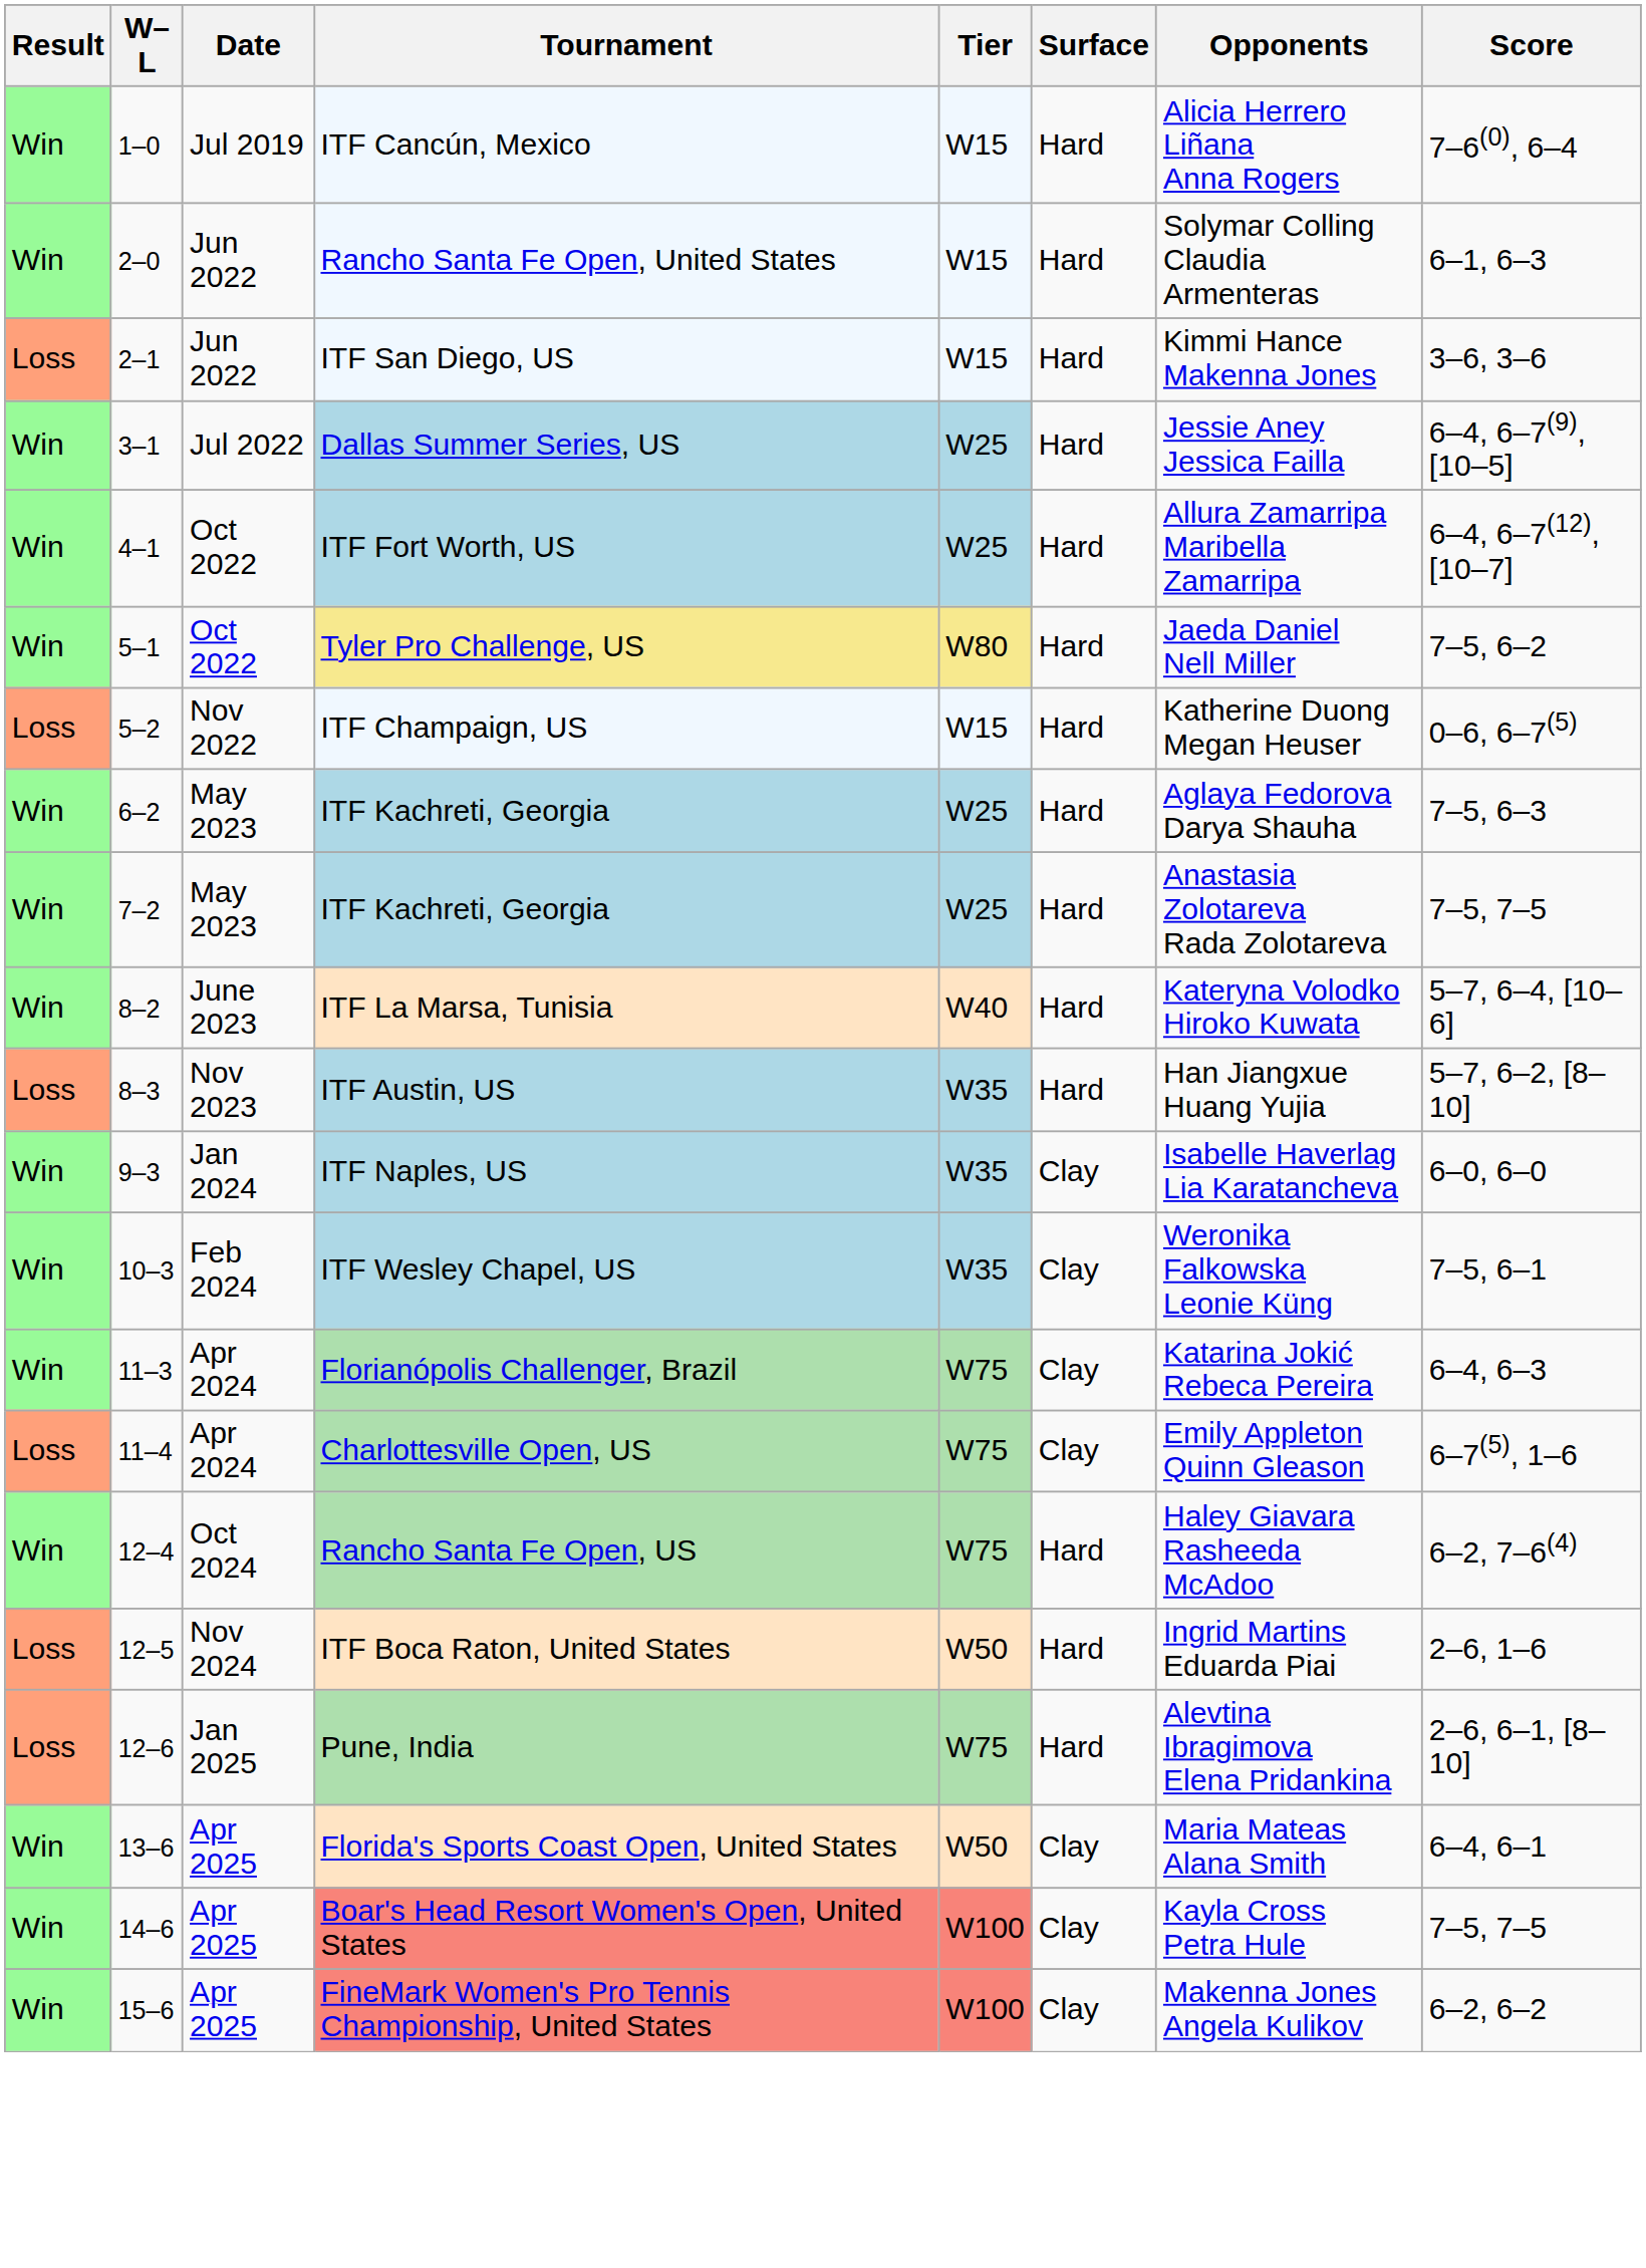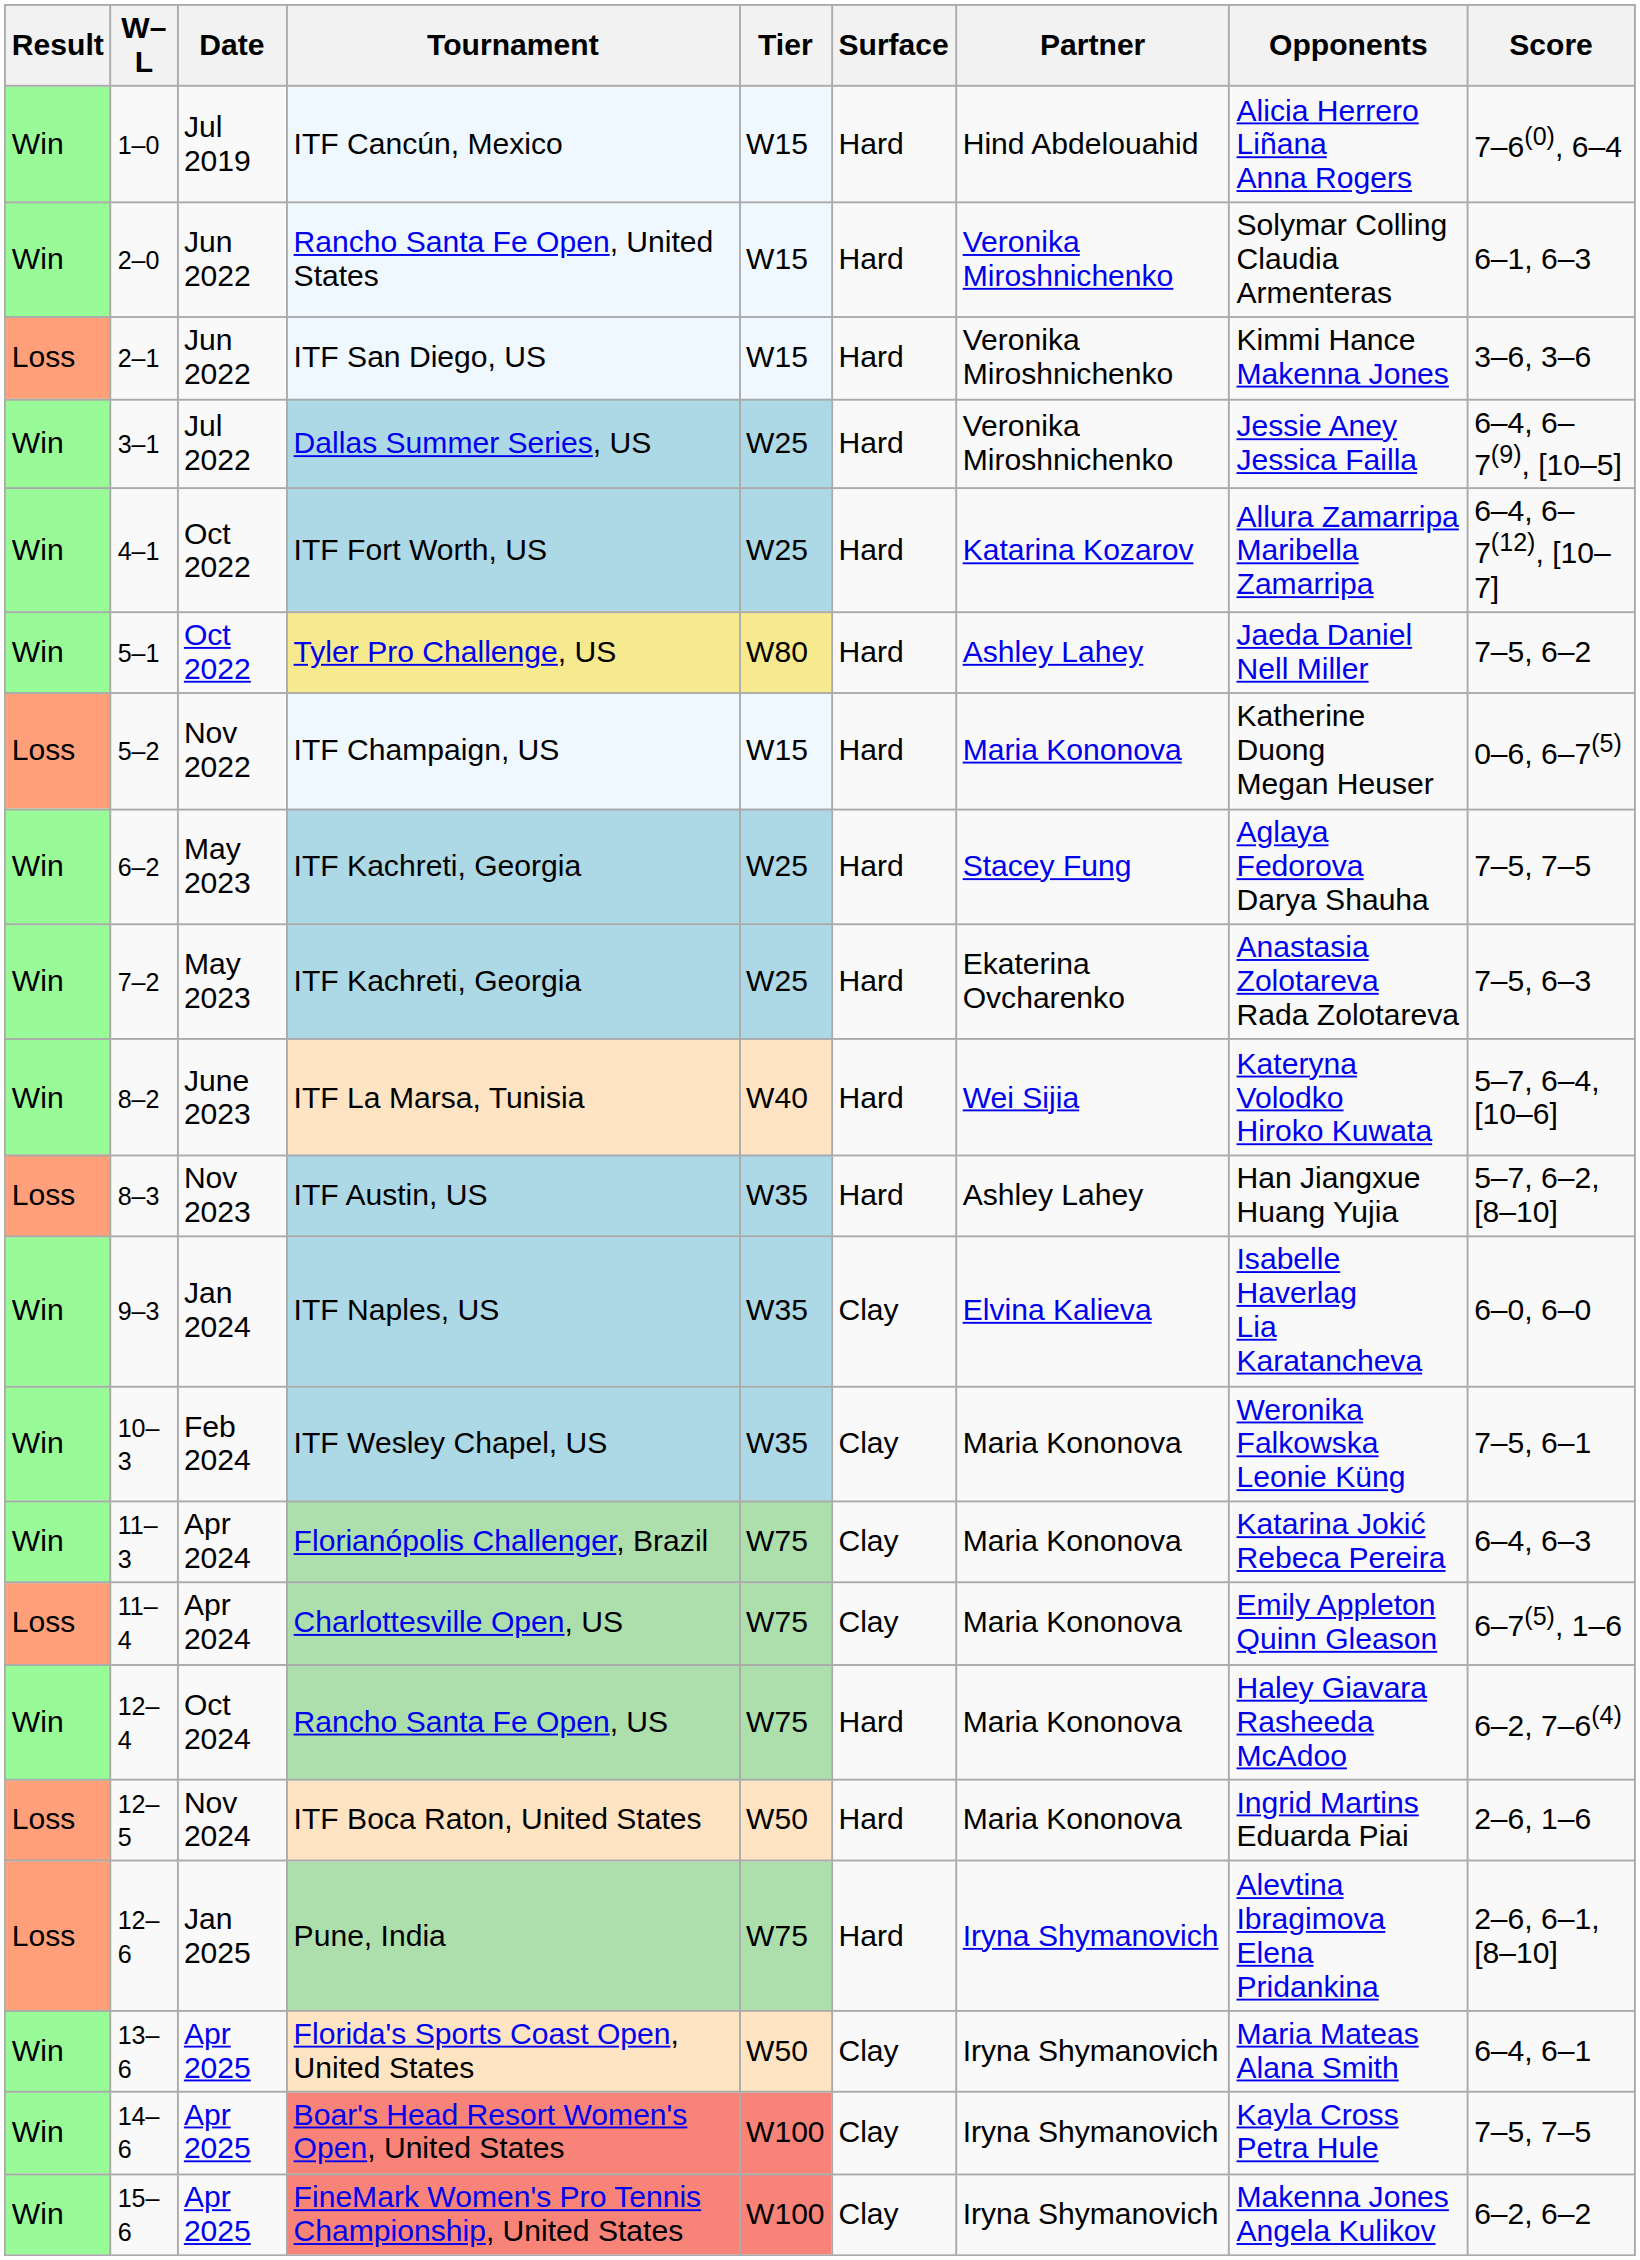+ column: Partner | Hind Abdelouahid | Veronika Miroshnichenko | Veronika Miroshnichenko | Veronika Miroshnichenko | Katarina Kozarov | Ashley Lahey | Maria Kononova | Stacey Fung | Ekaterina Ovcharenko | Wei Sijia | Ashley Lahey | Elvina Kalieva | Maria Kononova | Maria Kononova | Maria Kononova | Maria Kononova | Maria Kononova | Iryna Shymanovich | Iryna Shymanovich | Iryna Shymanovich | Iryna Shymanovich
6–2 / ITF Kachreti, Georgia | Score: 7–5, 6–3 -> 7–5, 7–5
7–2 / ITF Kachreti, Georgia | Score: 7–5, 7–5 -> 7–5, 6–3
